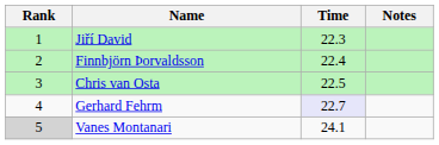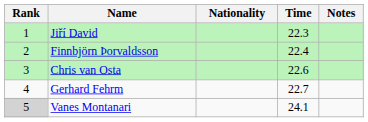+ column: Nationality
Chris van Osta | Time: 22.5 -> 22.6
Gerhard Fehrm | Time: lavender background -> no background
